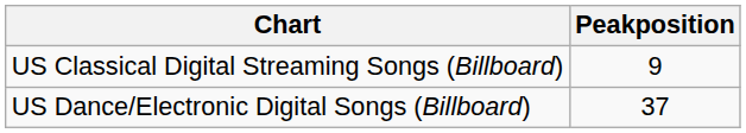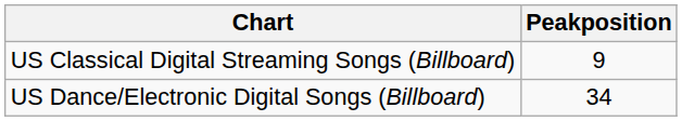US Dance/Electronic Digital Songs (Billboard) | Peakposition: 37 -> 34
